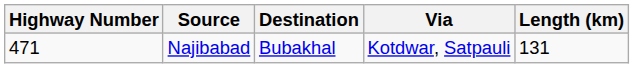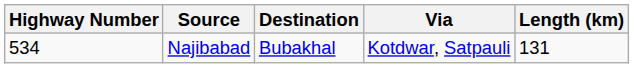Najibabad | Highway Number: 471 -> 534
